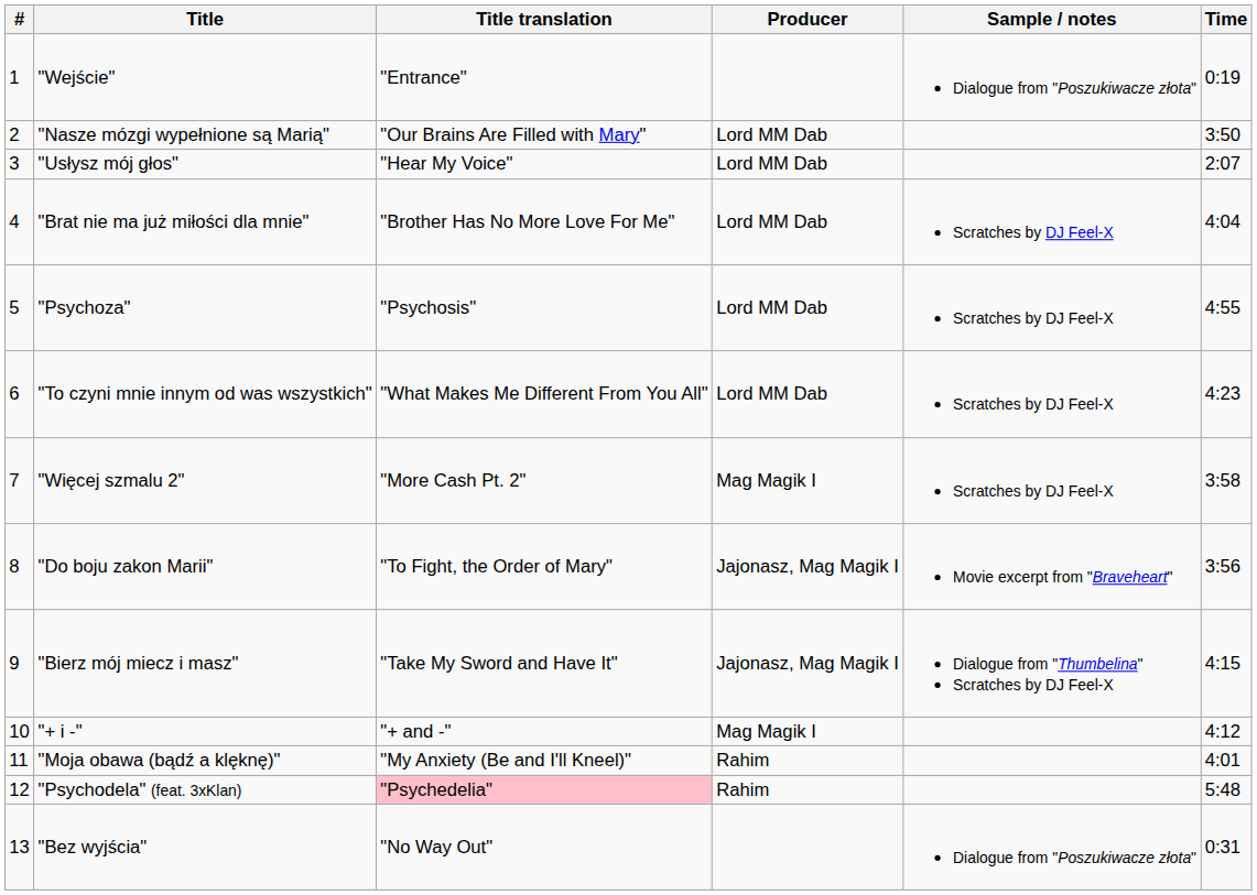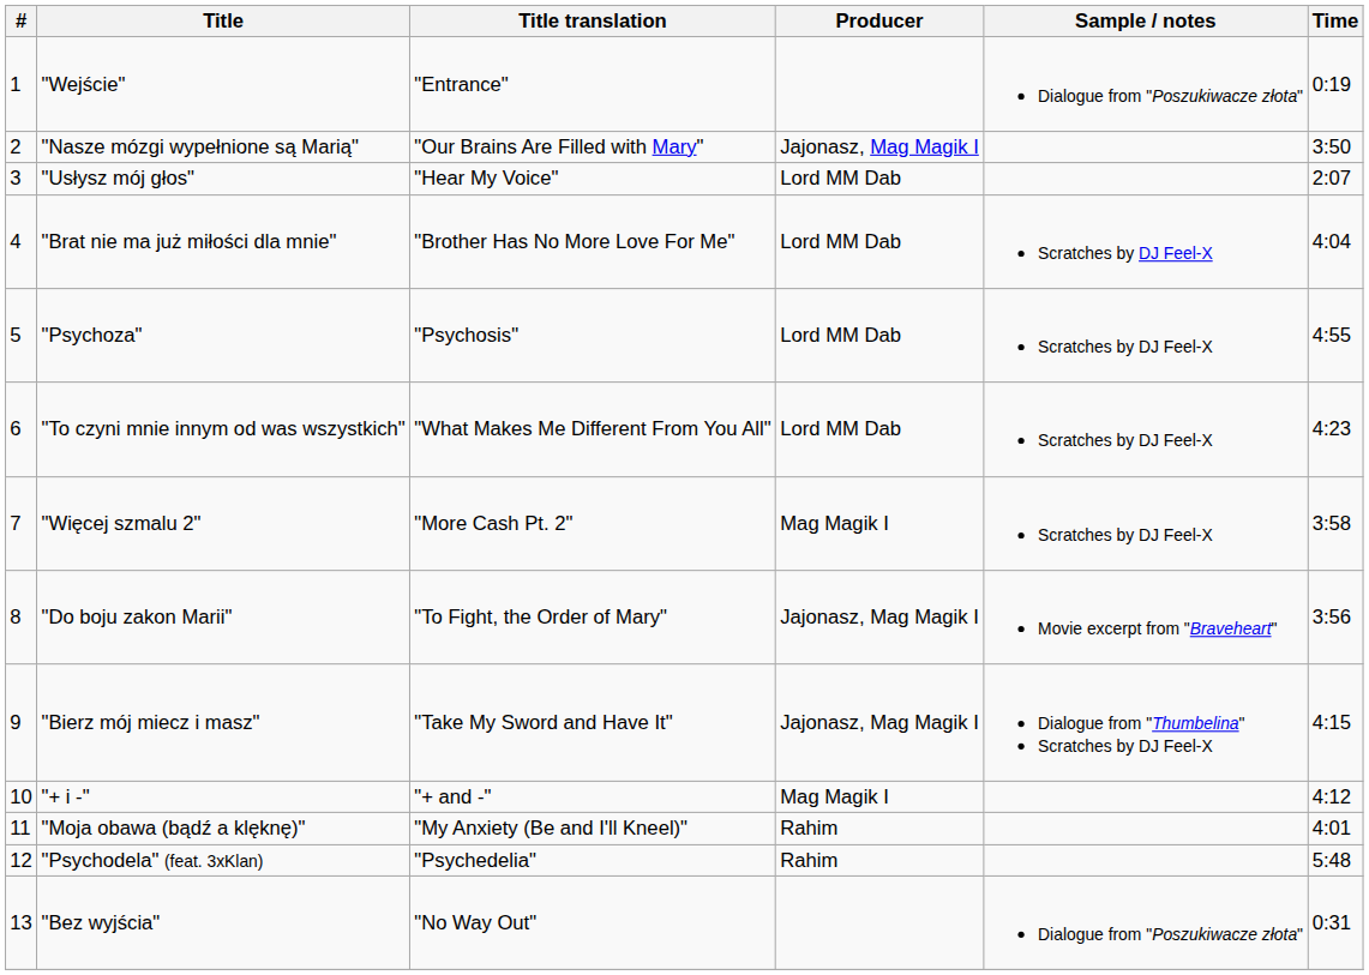"Nasze mózgi wypełnione są Marią" | Producer: Lord MM Dab -> Jajonasz, Mag Magik I
"Psychodela" (feat. 3xKlan) | Title translation: pink background -> no background
